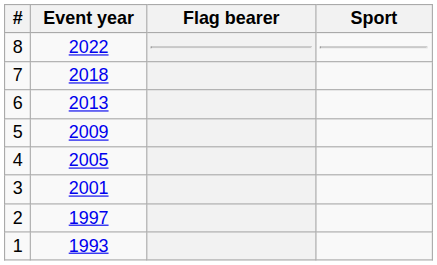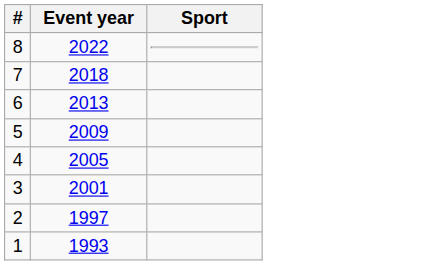- column: Flag bearer
